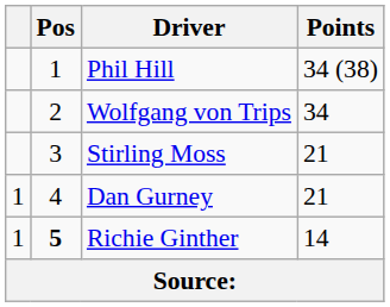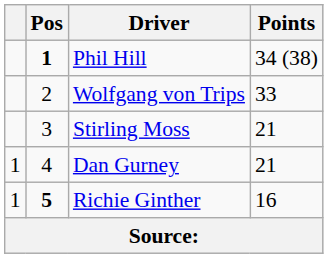Phil Hill | Pos: normal -> bold
Wolfgang von Trips | Points: 34 -> 33
Richie Ginther | Points: 14 -> 16
